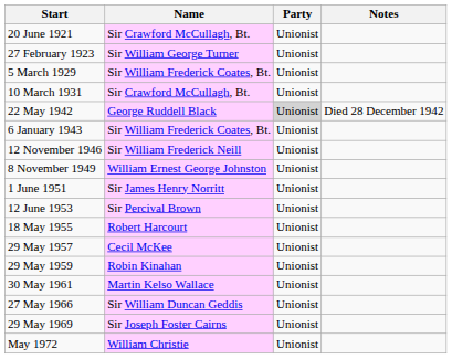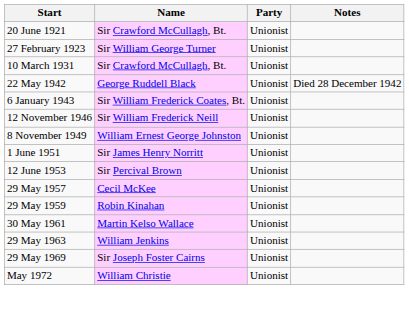- row: 5 March 1929 | Sir William Frederick Coates, Bt. | Unionist
22 May 1942 | Party: lightgrey background -> no background
- row: 18 May 1955 | Robert Harcourt | Unionist
+ row: 29 May 1963 | William Jenkins | Unionist
- row: 27 May 1966 | Sir William Duncan Geddis | Unionist
